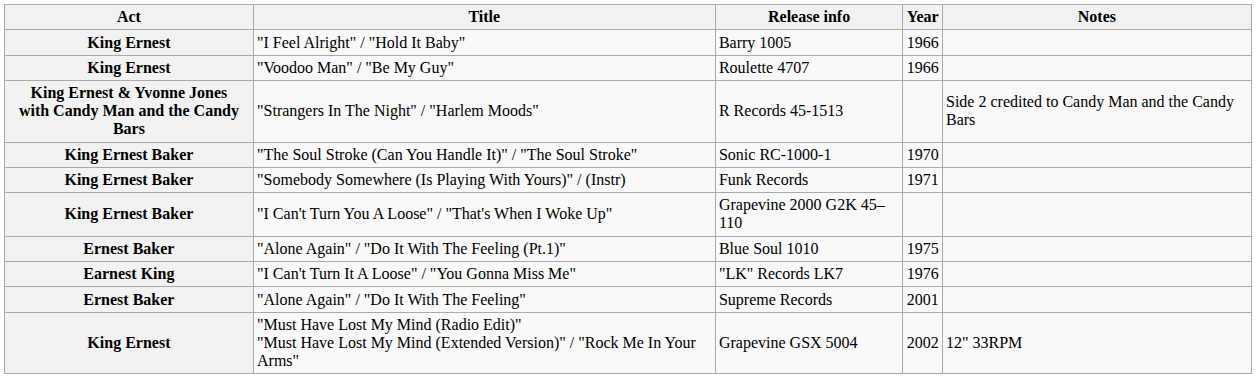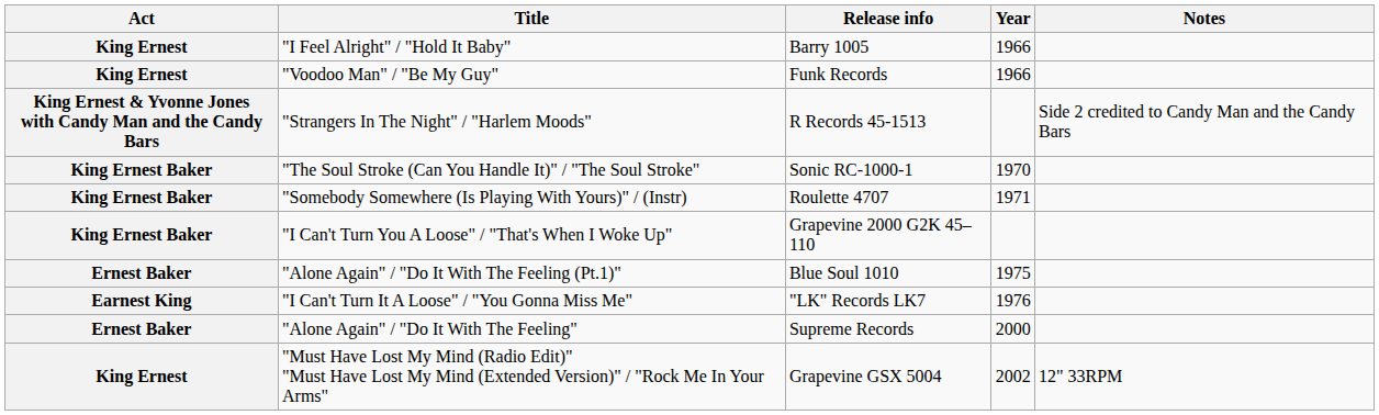"Voodoo Man" / "Be My Guy" | Release info: Roulette 4707 -> Funk Records
"Somebody Somewhere (Is Playing With Yours)" / (Instr) | Release info: Funk Records -> Roulette 4707
"Alone Again" / "Do It With The Feeling" | Year: 2001 -> 2000
